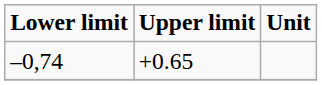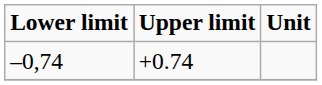–0,74 | Upper limit: +0.65 -> +0.74
